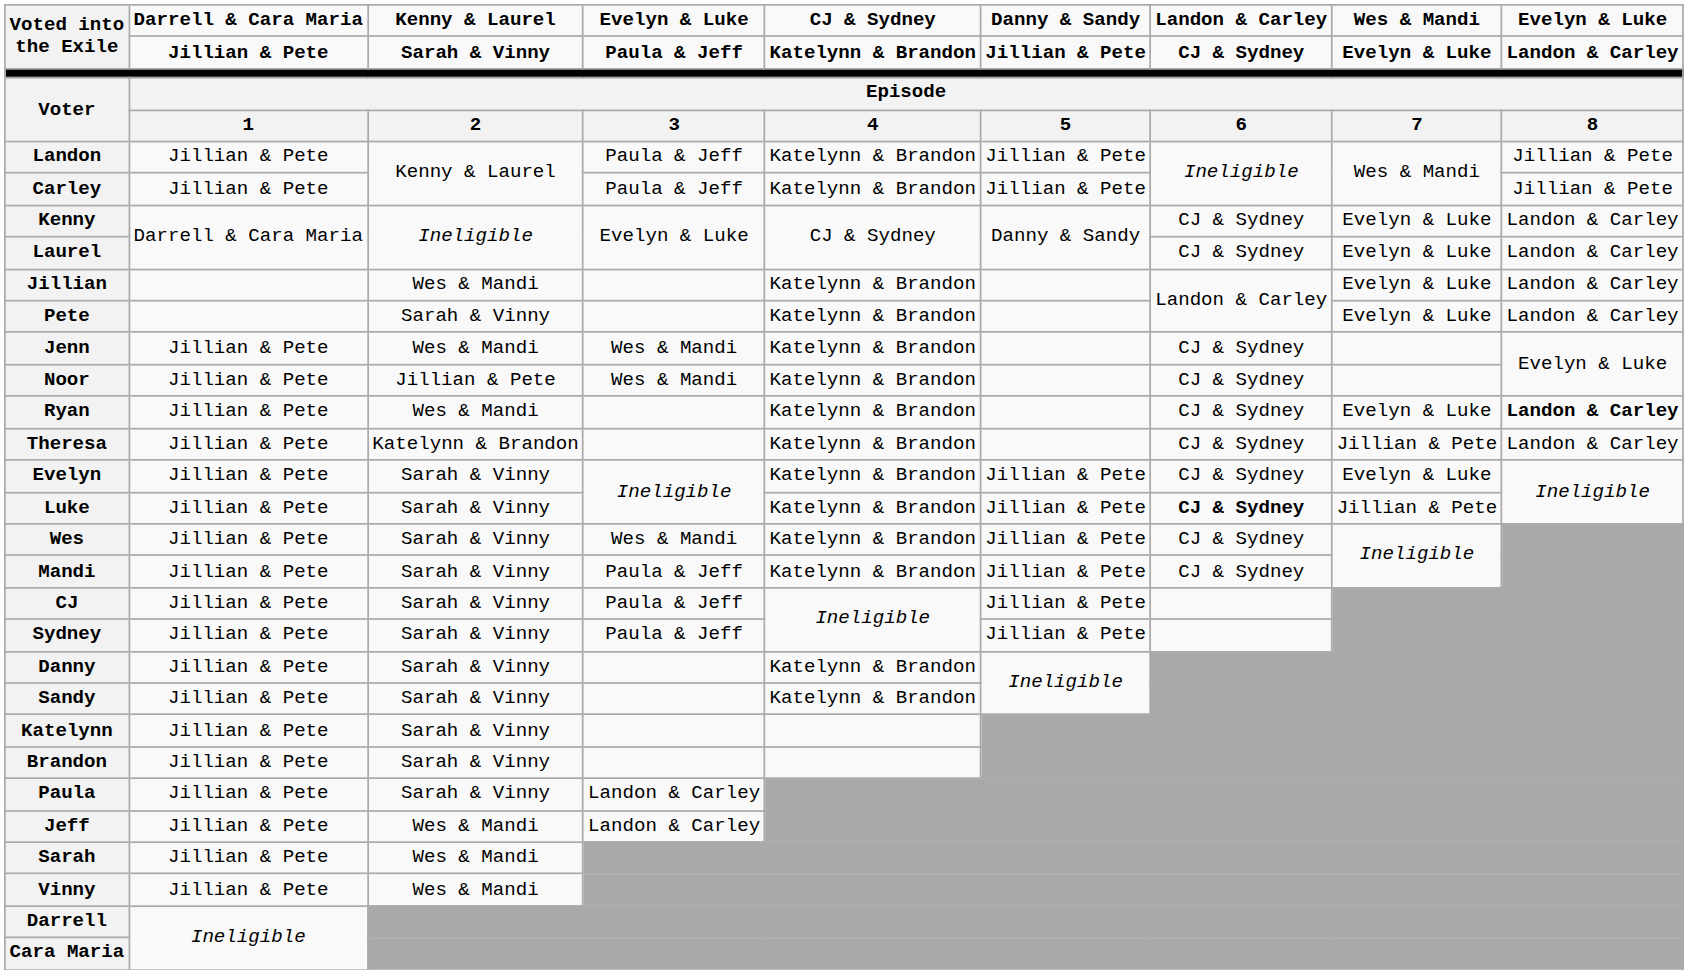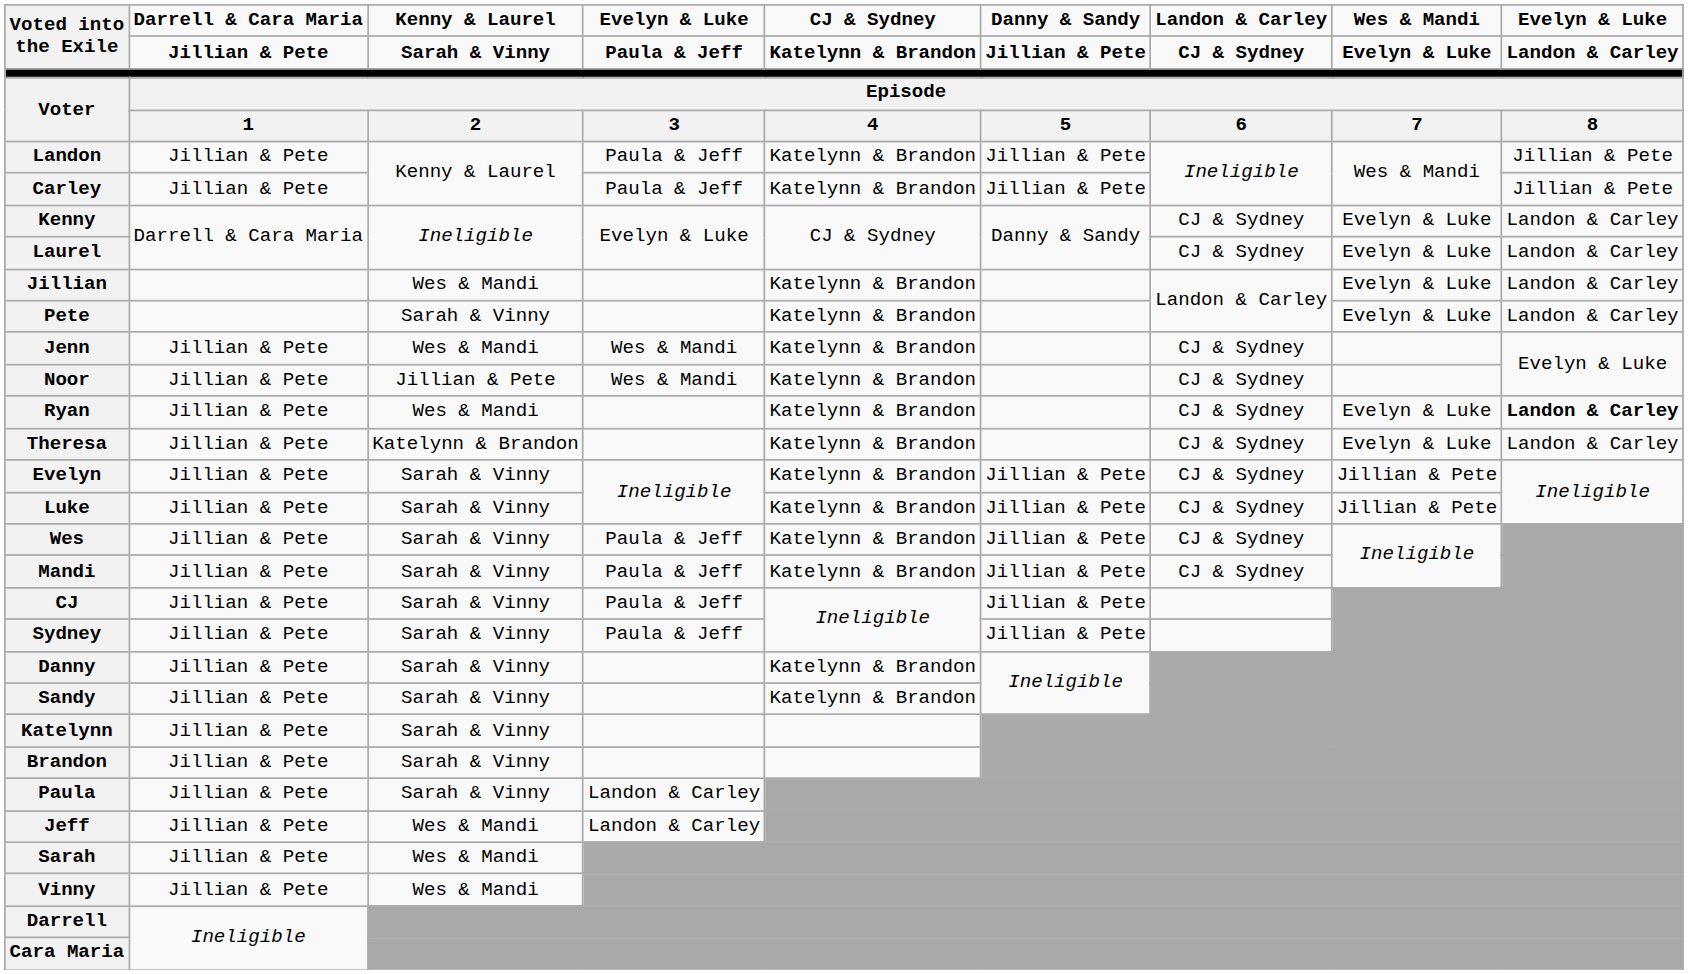Theresa | column 9: Jillian & Pete -> Evelyn & Luke
Evelyn | column 9: Evelyn & Luke -> Jillian & Pete
Luke | column 8: bold -> normal
Wes | column 5: Wes & Mandi -> Paula & Jeff
